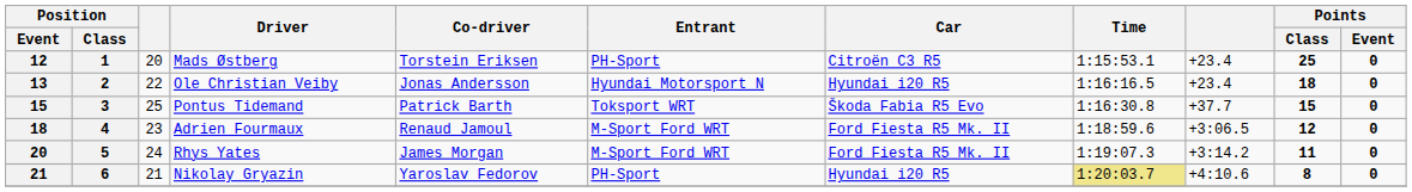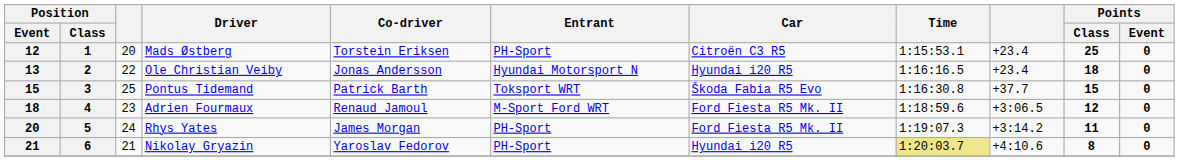Rhys Yates | Entrant: M-Sport Ford WRT -> PH-Sport
